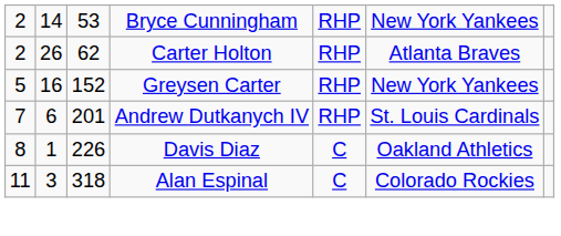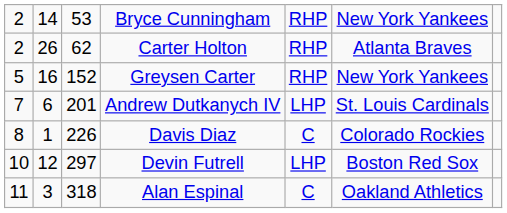Andrew Dutkanych IV | column 5: RHP -> LHP
Davis Diaz | column 6: Oakland Athletics -> Colorado Rockies
+ row: 10 | 12 | 297 | Devin Futrell | LHP | Boston Red Sox
Alan Espinal | column 6: Colorado Rockies -> Oakland Athletics
